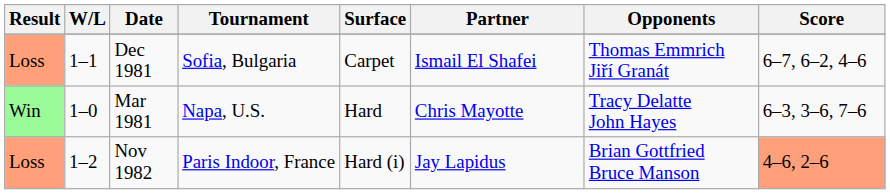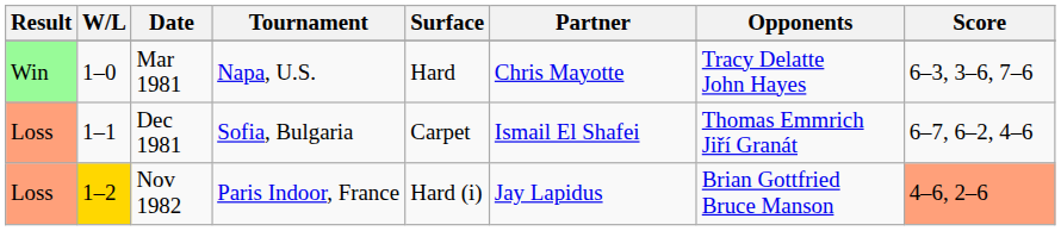rows swapped: Mar 1981 <-> Dec 1981
Nov 1982 | W/L: no background -> gold background
